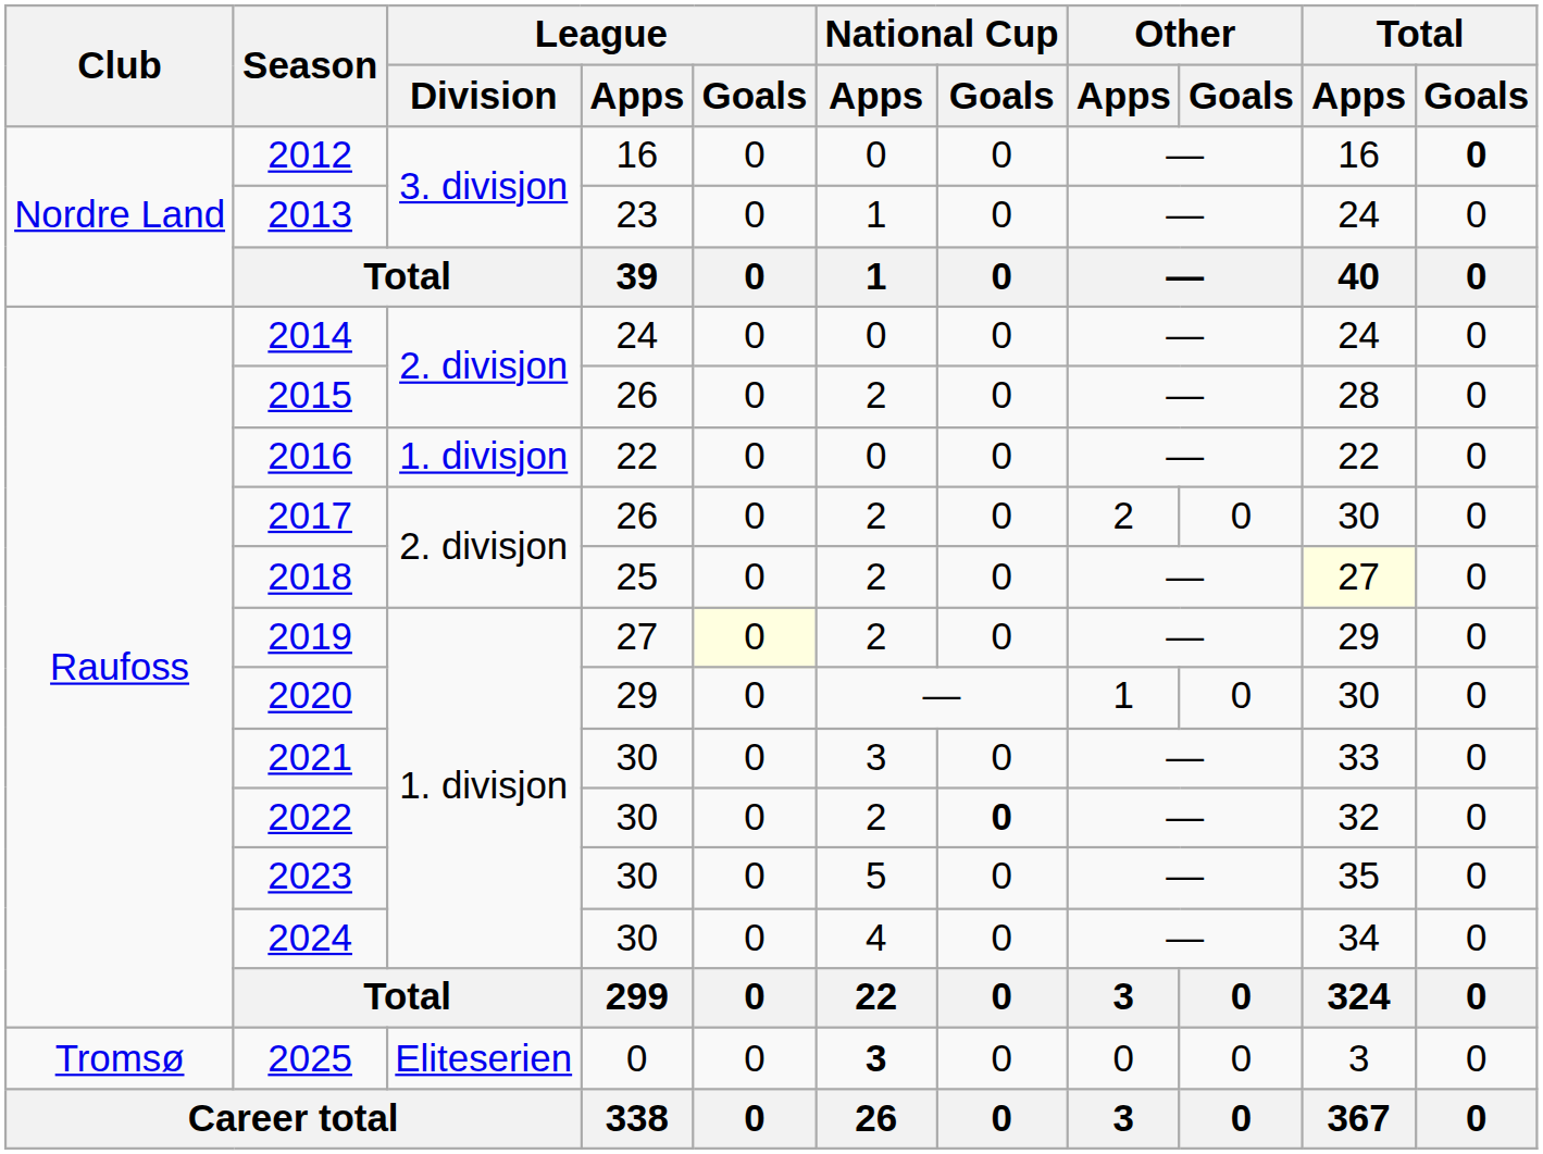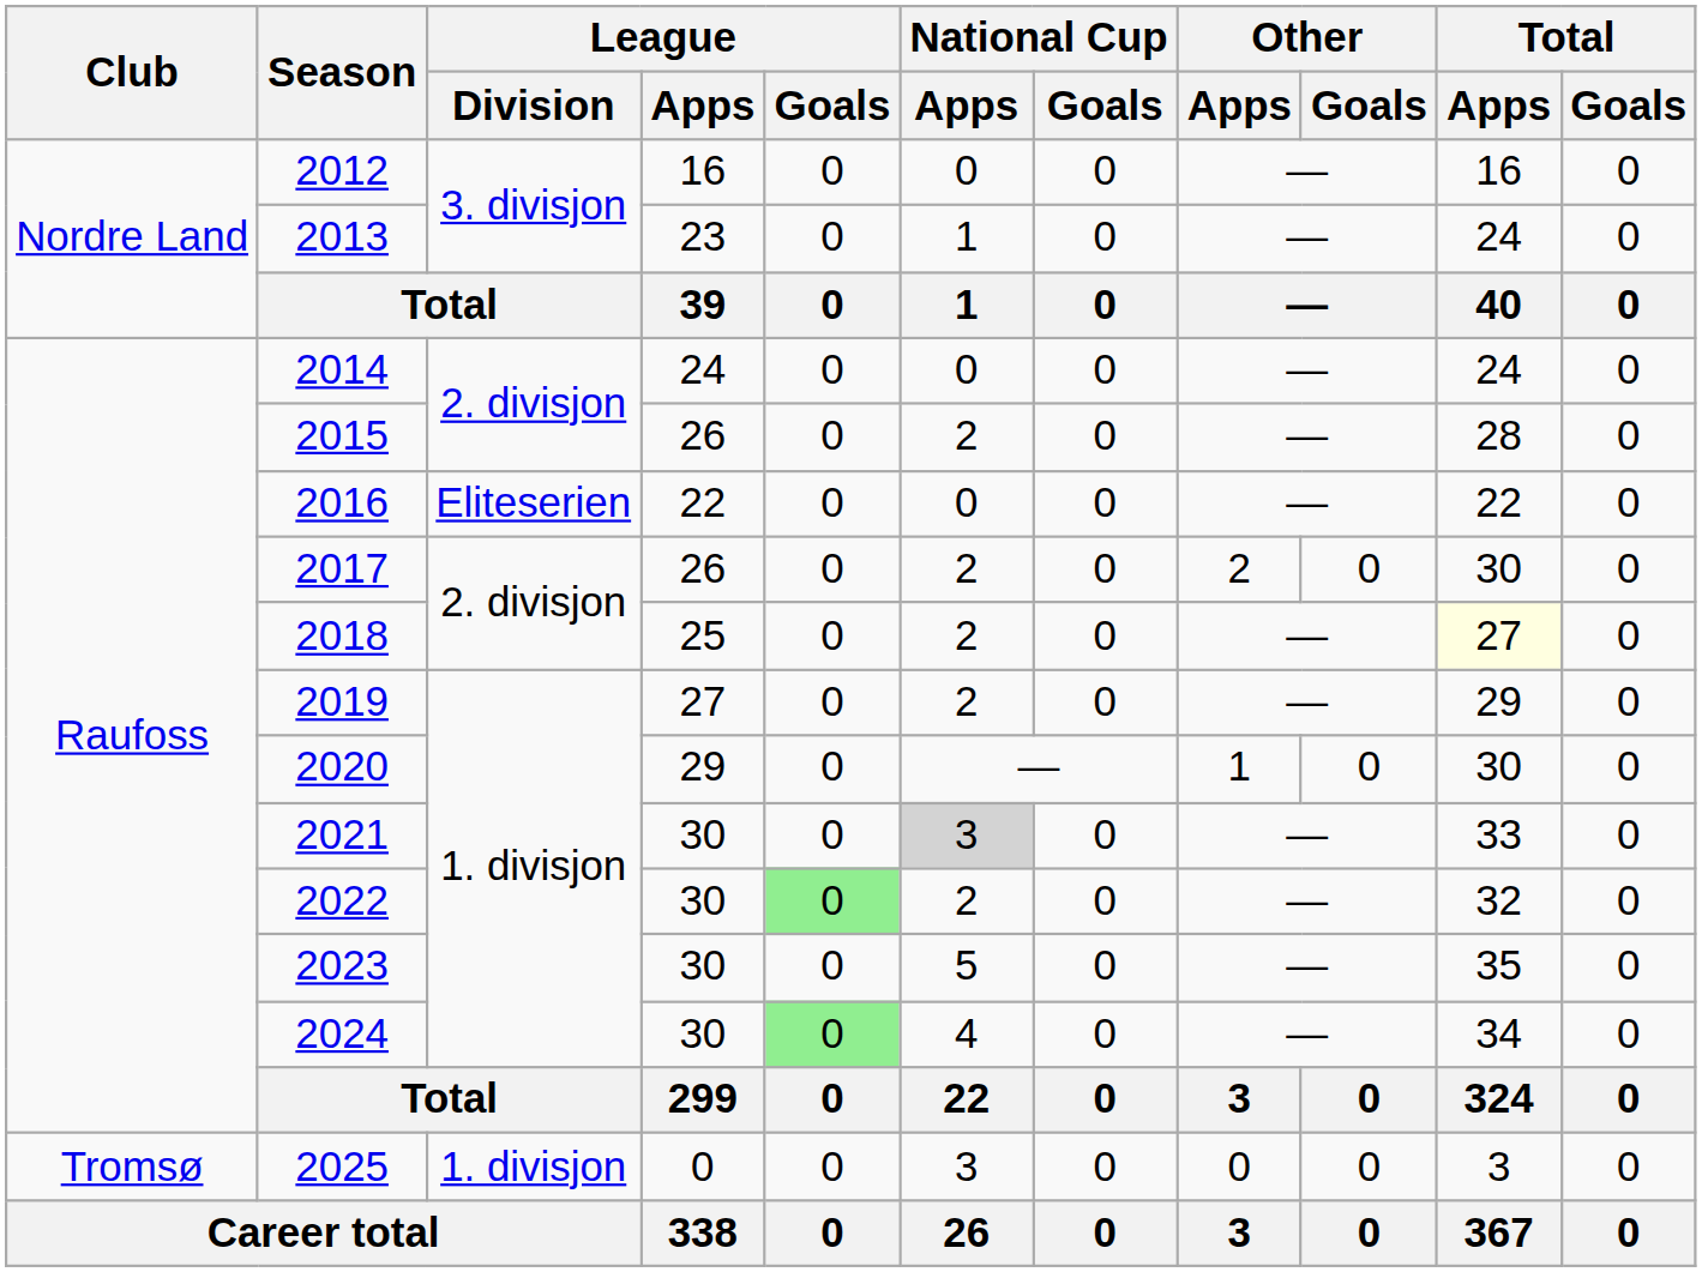2012 | Total / Goals: bold -> normal
2016 | League / Division: 1. divisjon -> Eliteserien
2019 | League / Goals: lightyellow background -> no background
2021 | National Cup / Apps: no background -> lightgrey background
2022 | League / Goals: no background -> lightgreen background
2022 | National Cup / Goals: bold -> normal
2024 | League / Goals: no background -> lightgreen background
2025 | League / Division: Eliteserien -> 1. divisjon
2025 | National Cup / Apps: bold -> normal
